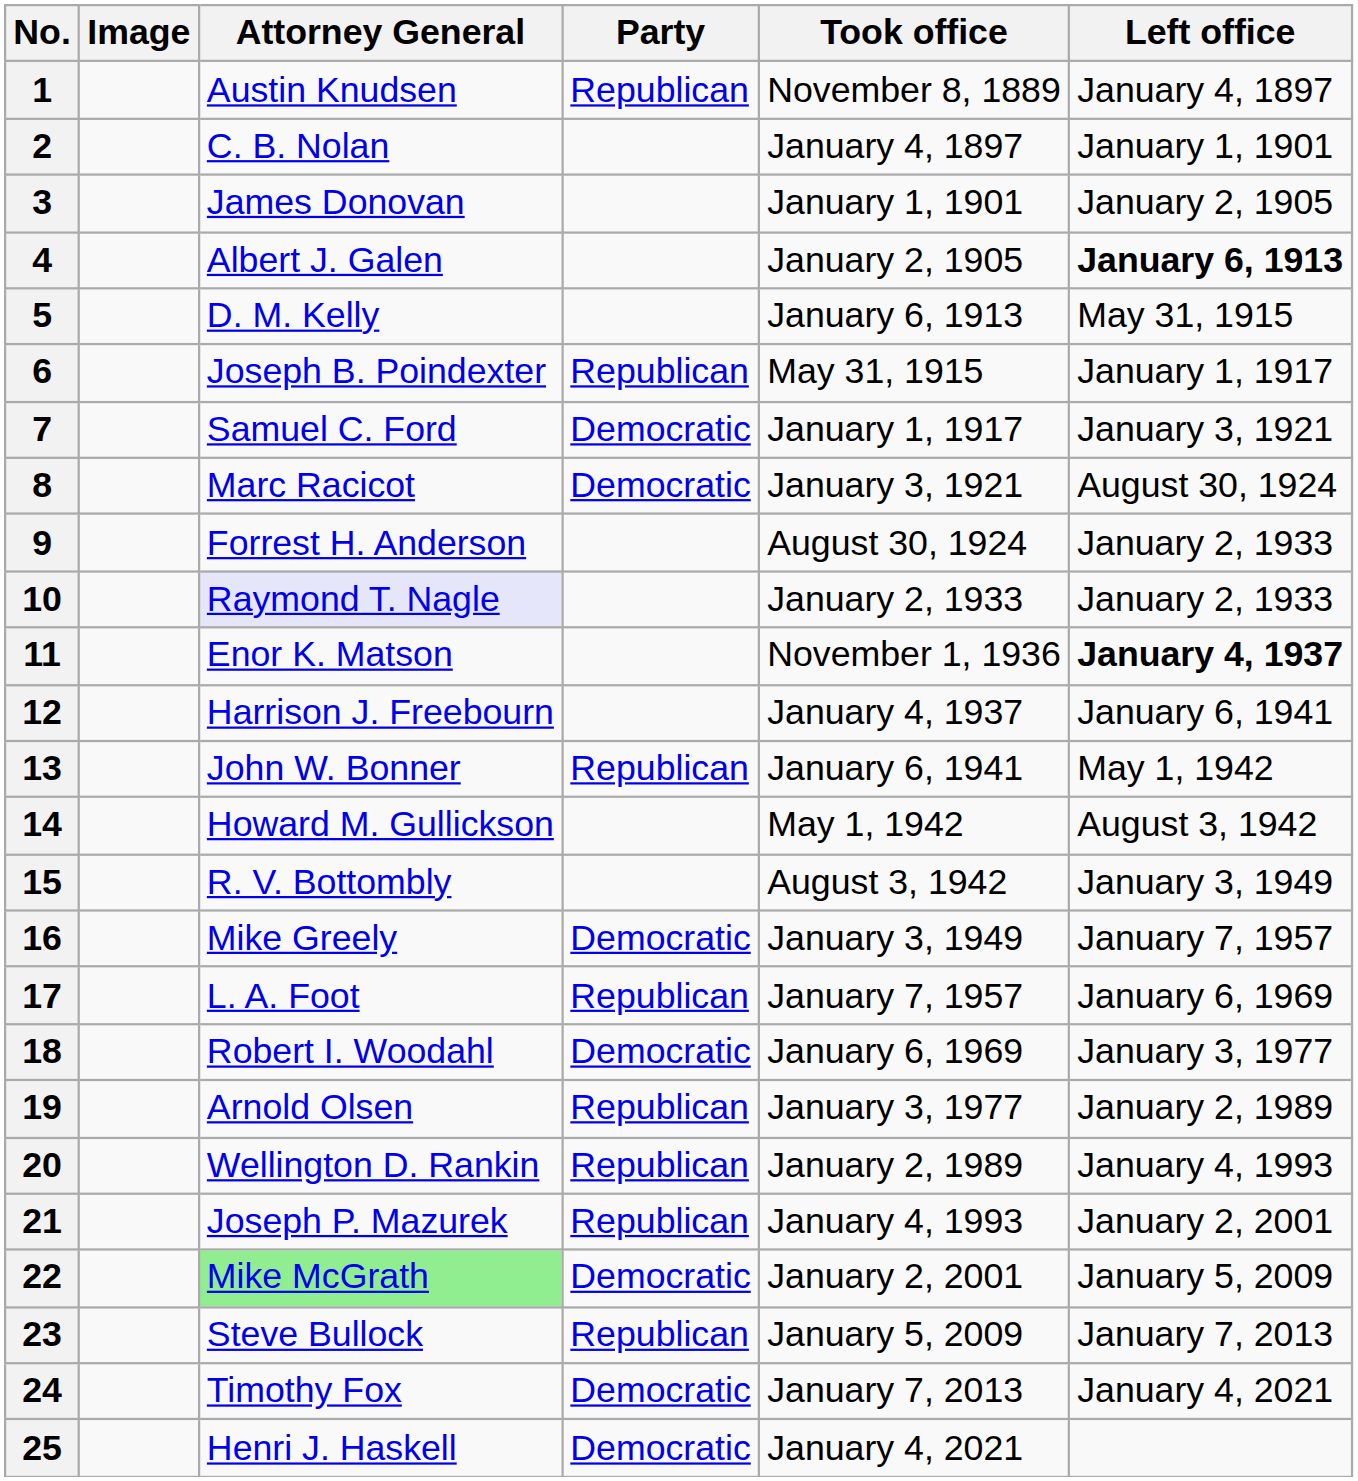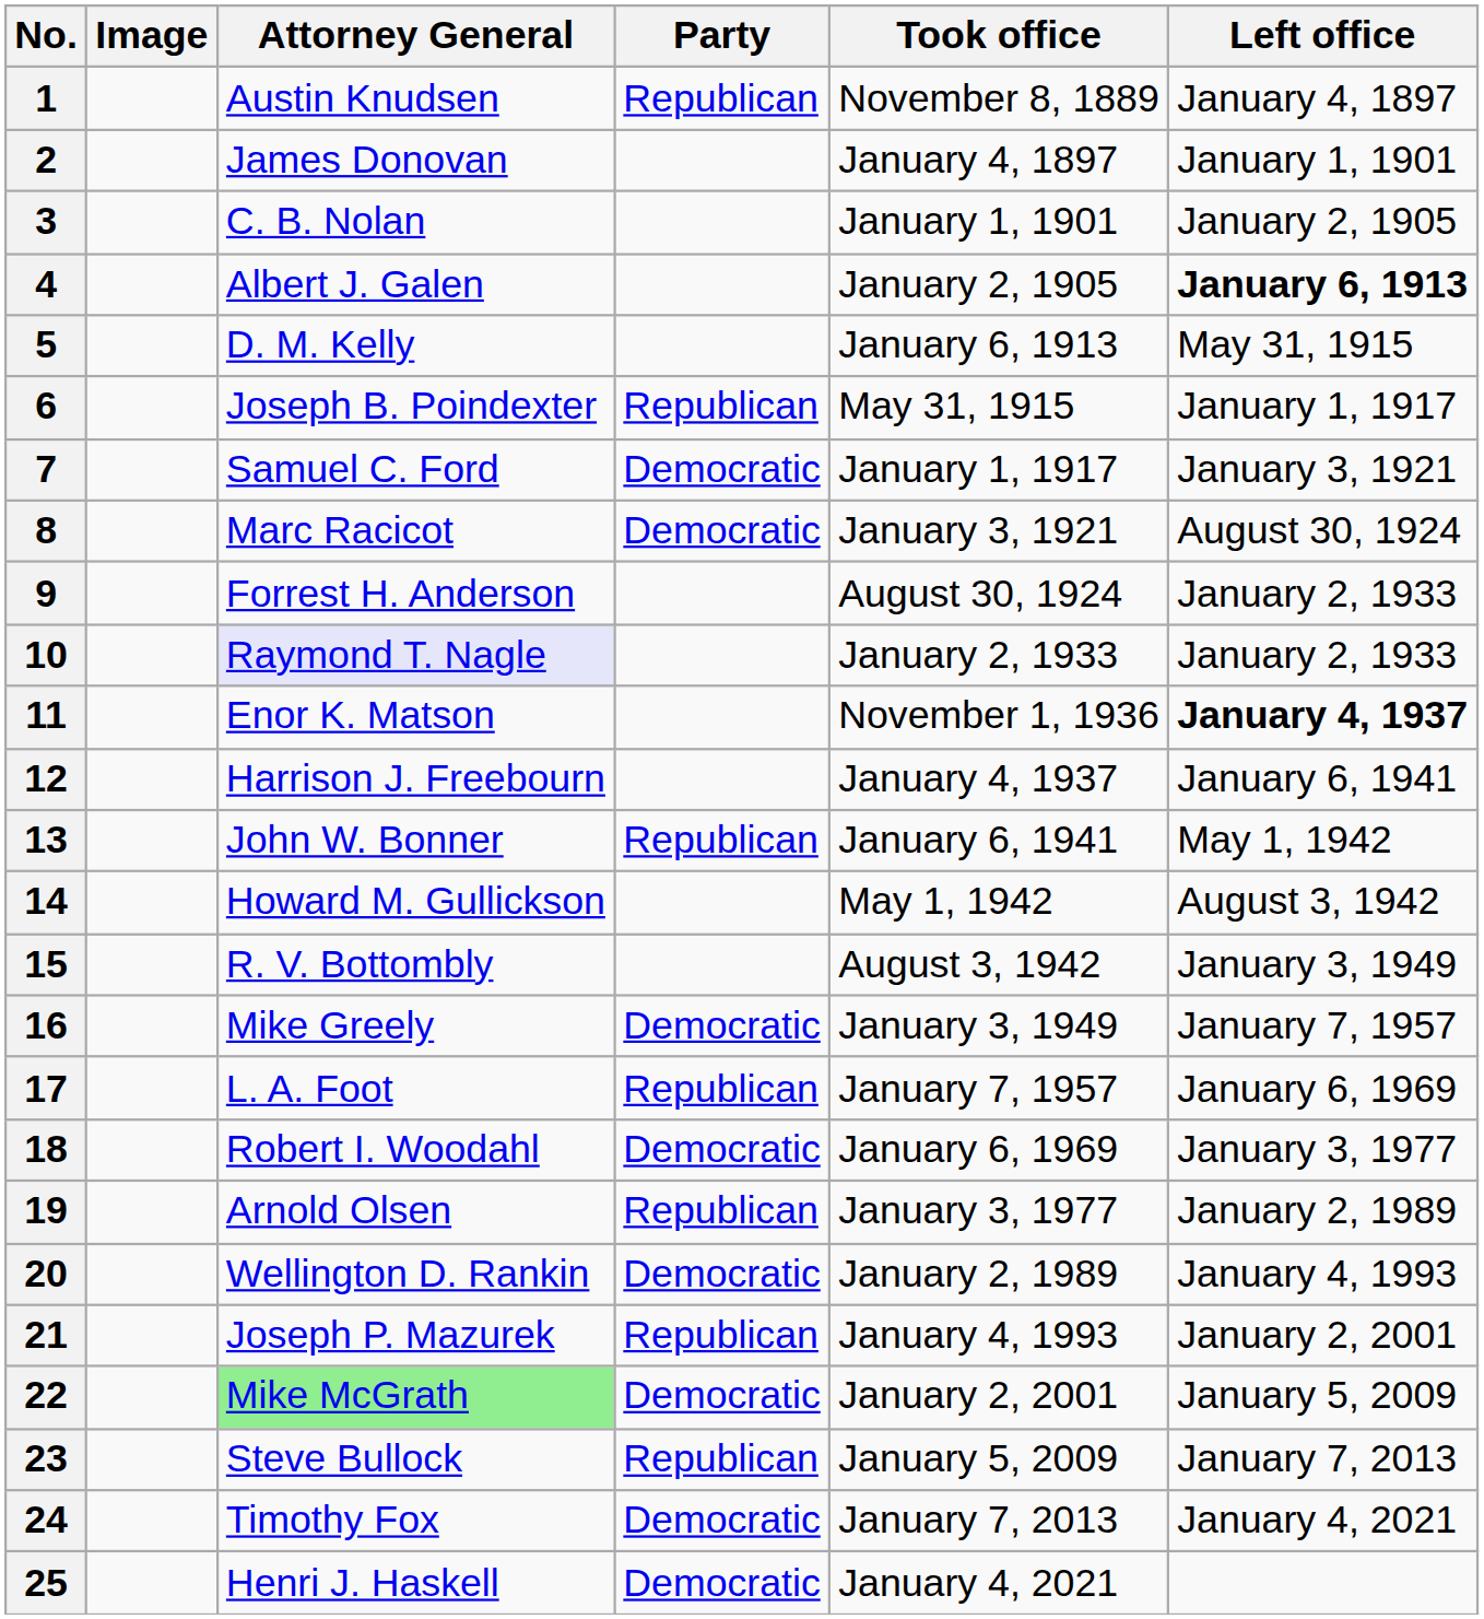2 | Attorney General: C. B. Nolan -> James Donovan
3 | Attorney General: James Donovan -> C. B. Nolan
20 | Party: Republican -> Democratic
